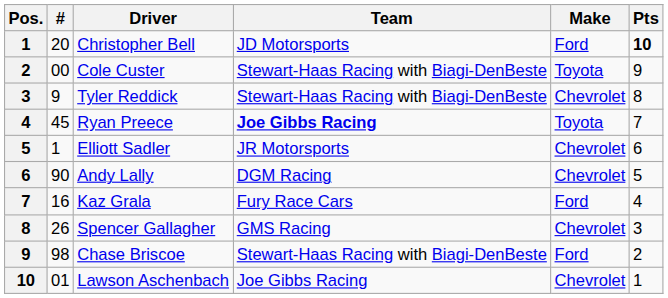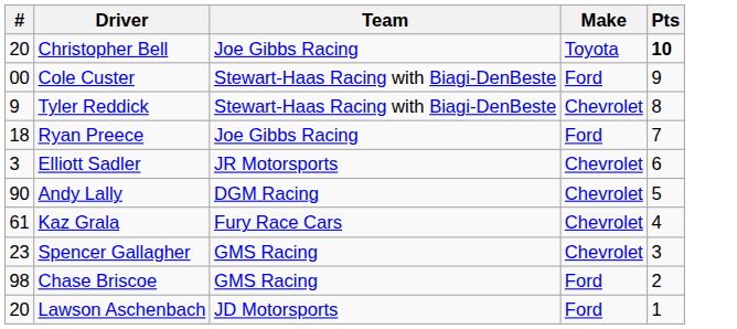- column: Pos. | 1 | 2 | 3 | 4 | 5 | 6 | 7 | 8 | 9 | 10
Christopher Bell | Team: JD Motorsports -> Joe Gibbs Racing
Christopher Bell | Make: Ford -> Toyota
Cole Custer | Make: Toyota -> Ford
Ryan Preece | #: 45 -> 18
Ryan Preece | Team: bold -> normal
Ryan Preece | Make: Toyota -> Ford
Elliott Sadler | #: 1 -> 3
Kaz Grala | #: 16 -> 61
Kaz Grala | Make: Ford -> Chevrolet
Spencer Gallagher | #: 26 -> 23
Chase Briscoe | Team: Stewart-Haas Racing with Biagi-DenBeste -> GMS Racing
Lawson Aschenbach | #: 01 -> 20
Lawson Aschenbach | Team: Joe Gibbs Racing -> JD Motorsports
Lawson Aschenbach | Make: Chevrolet -> Ford
